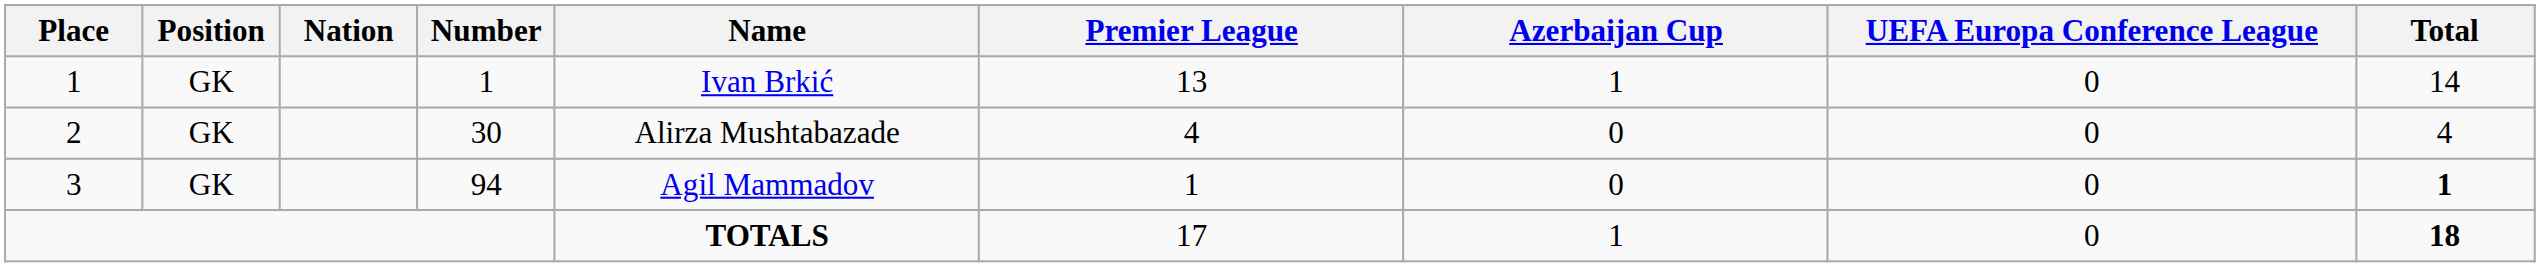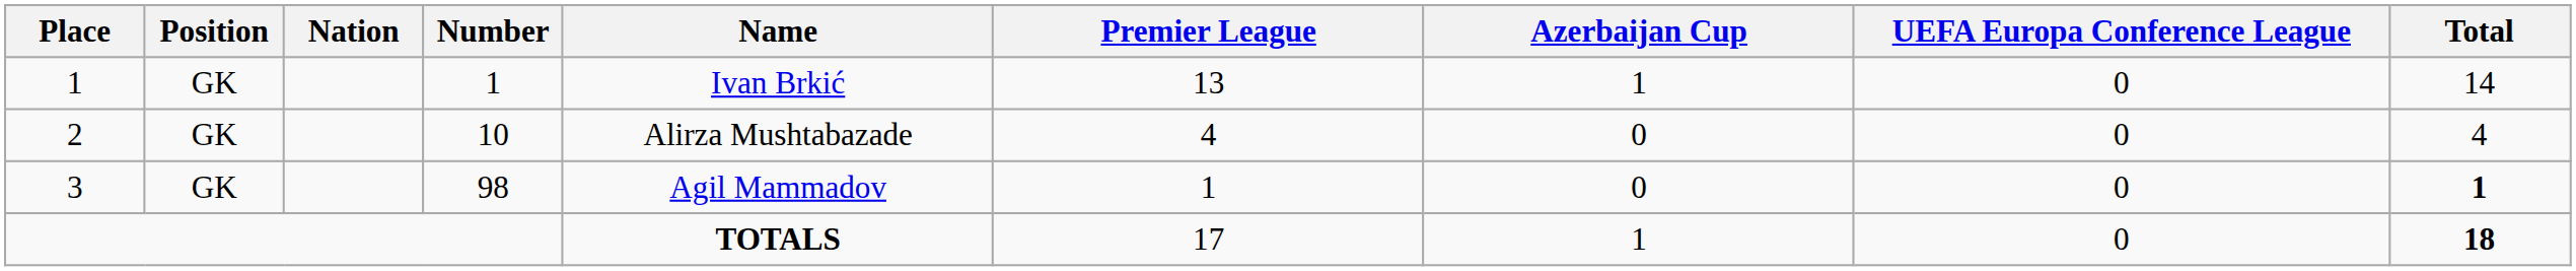2 | Number: 30 -> 10
3 | Number: 94 -> 98
